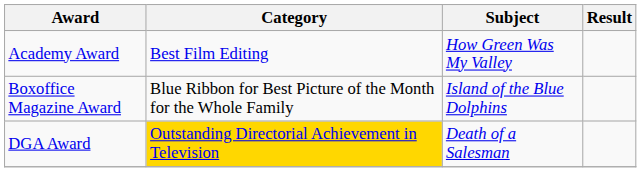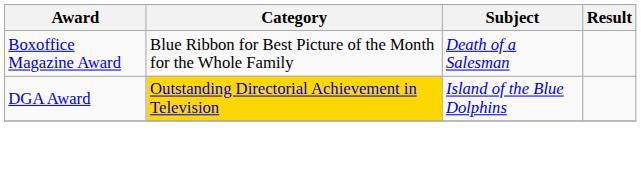- row: Academy Award | Best Film Editing | How Green Was My Valley
Boxoffice Magazine Award | Subject: Island of the Blue Dolphins -> Death of a Salesman
DGA Award | Subject: Death of a Salesman -> Island of the Blue Dolphins
